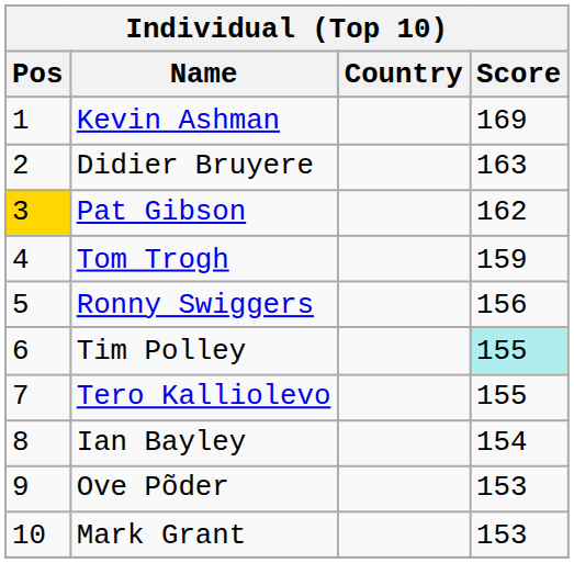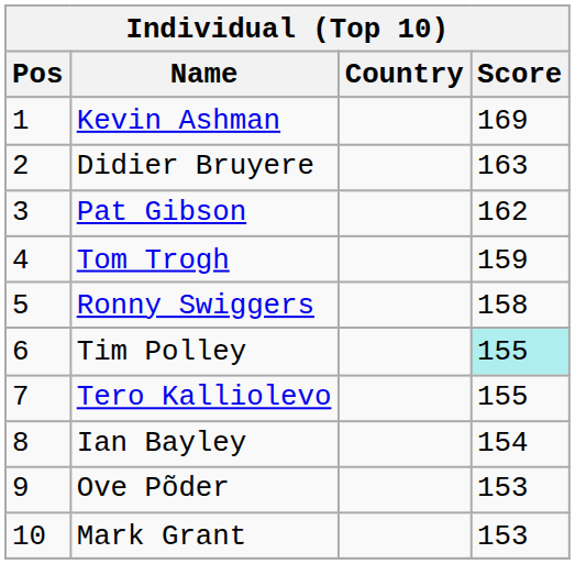Pat Gibson | Pos: gold background -> no background
Ronny Swiggers | Score: 156 -> 158
